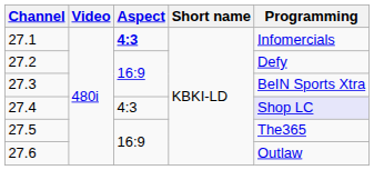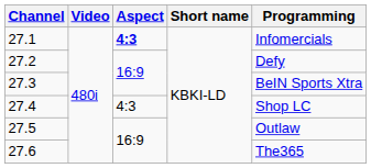27.4 | Programming: lavender background -> no background
27.5 | Programming: The365 -> Outlaw
27.6 | Programming: Outlaw -> The365
